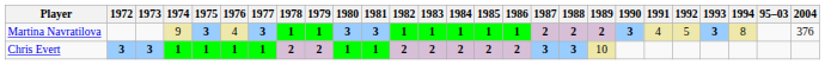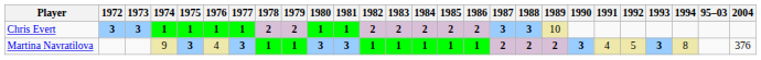rows swapped: Chris Evert <-> Martina Navratilova
